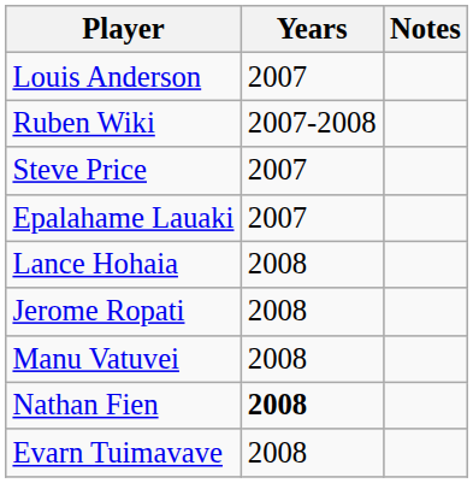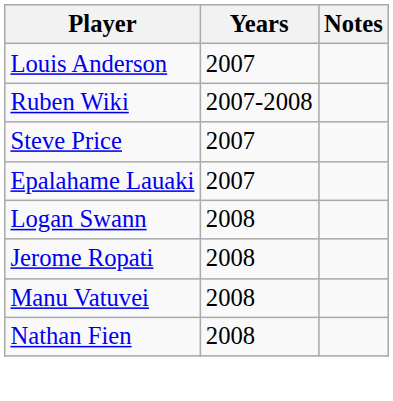+ row: Logan Swann | 2008
- row: Lance Hohaia | 2008
Nathan Fien | Years: bold -> normal
- row: Evarn Tuimavave | 2008
